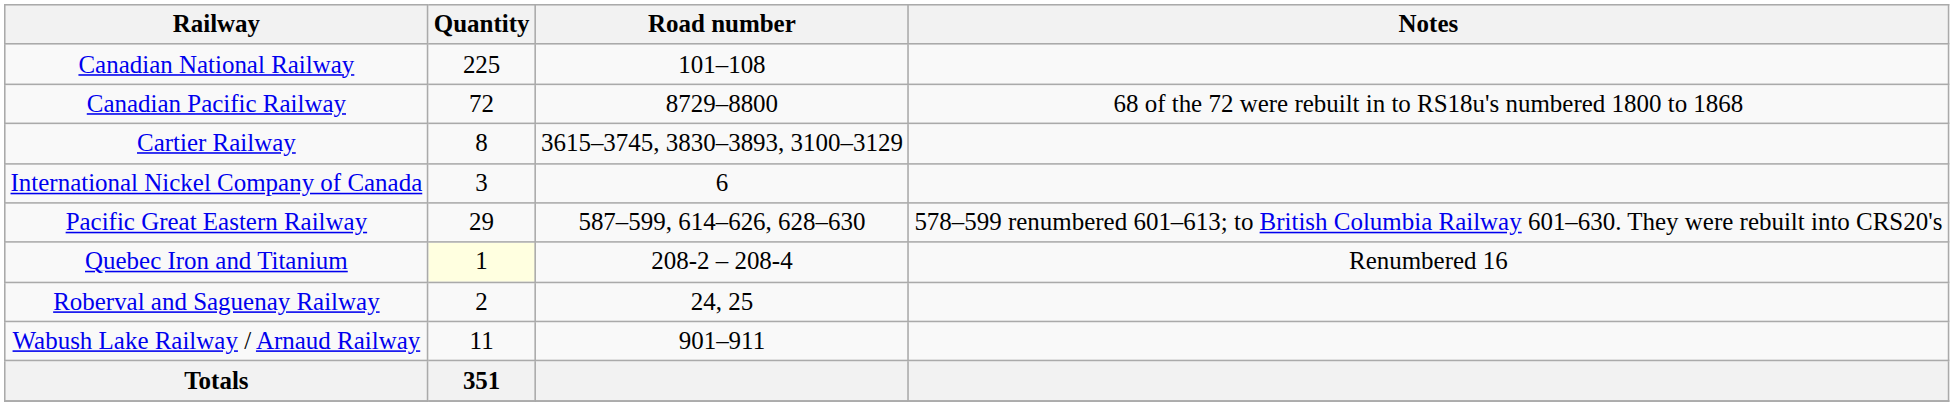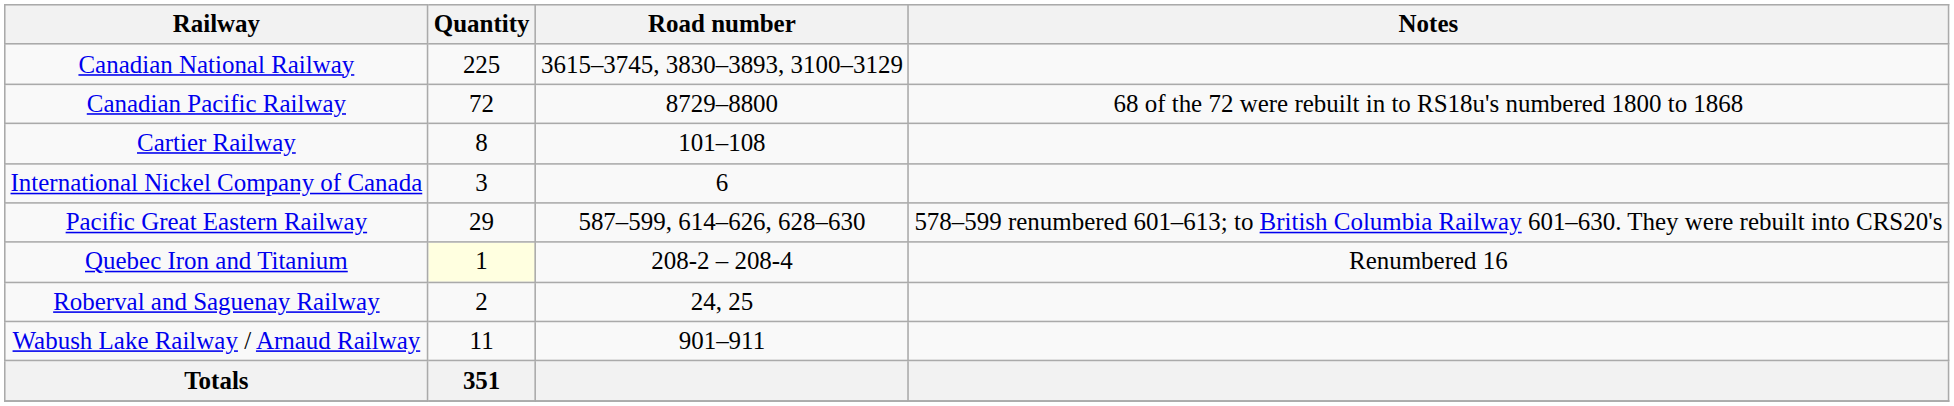Canadian National Railway | Road number: 101–108 -> 3615–3745, 3830–3893, 3100–3129
Cartier Railway | Road number: 3615–3745, 3830–3893, 3100–3129 -> 101–108
